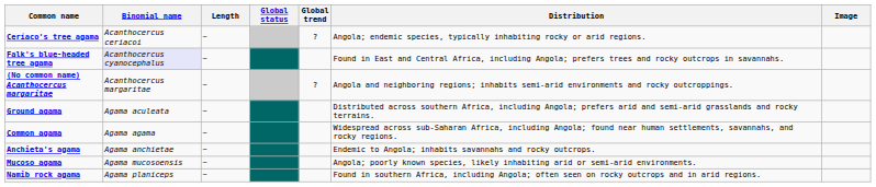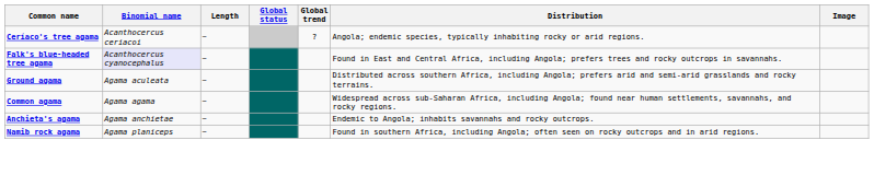- row: (No common name) Acanthocercus margaritae | Acanthocercus margaritae | ~ | ? | Angola and neighboring regions; inhabits semi-arid environments and rocky outcroppings.
- row: Mucoso agama | Agama mucosoensis | ~ | Angola; poorly known species, likely inhabiting arid or semi-arid environments.
